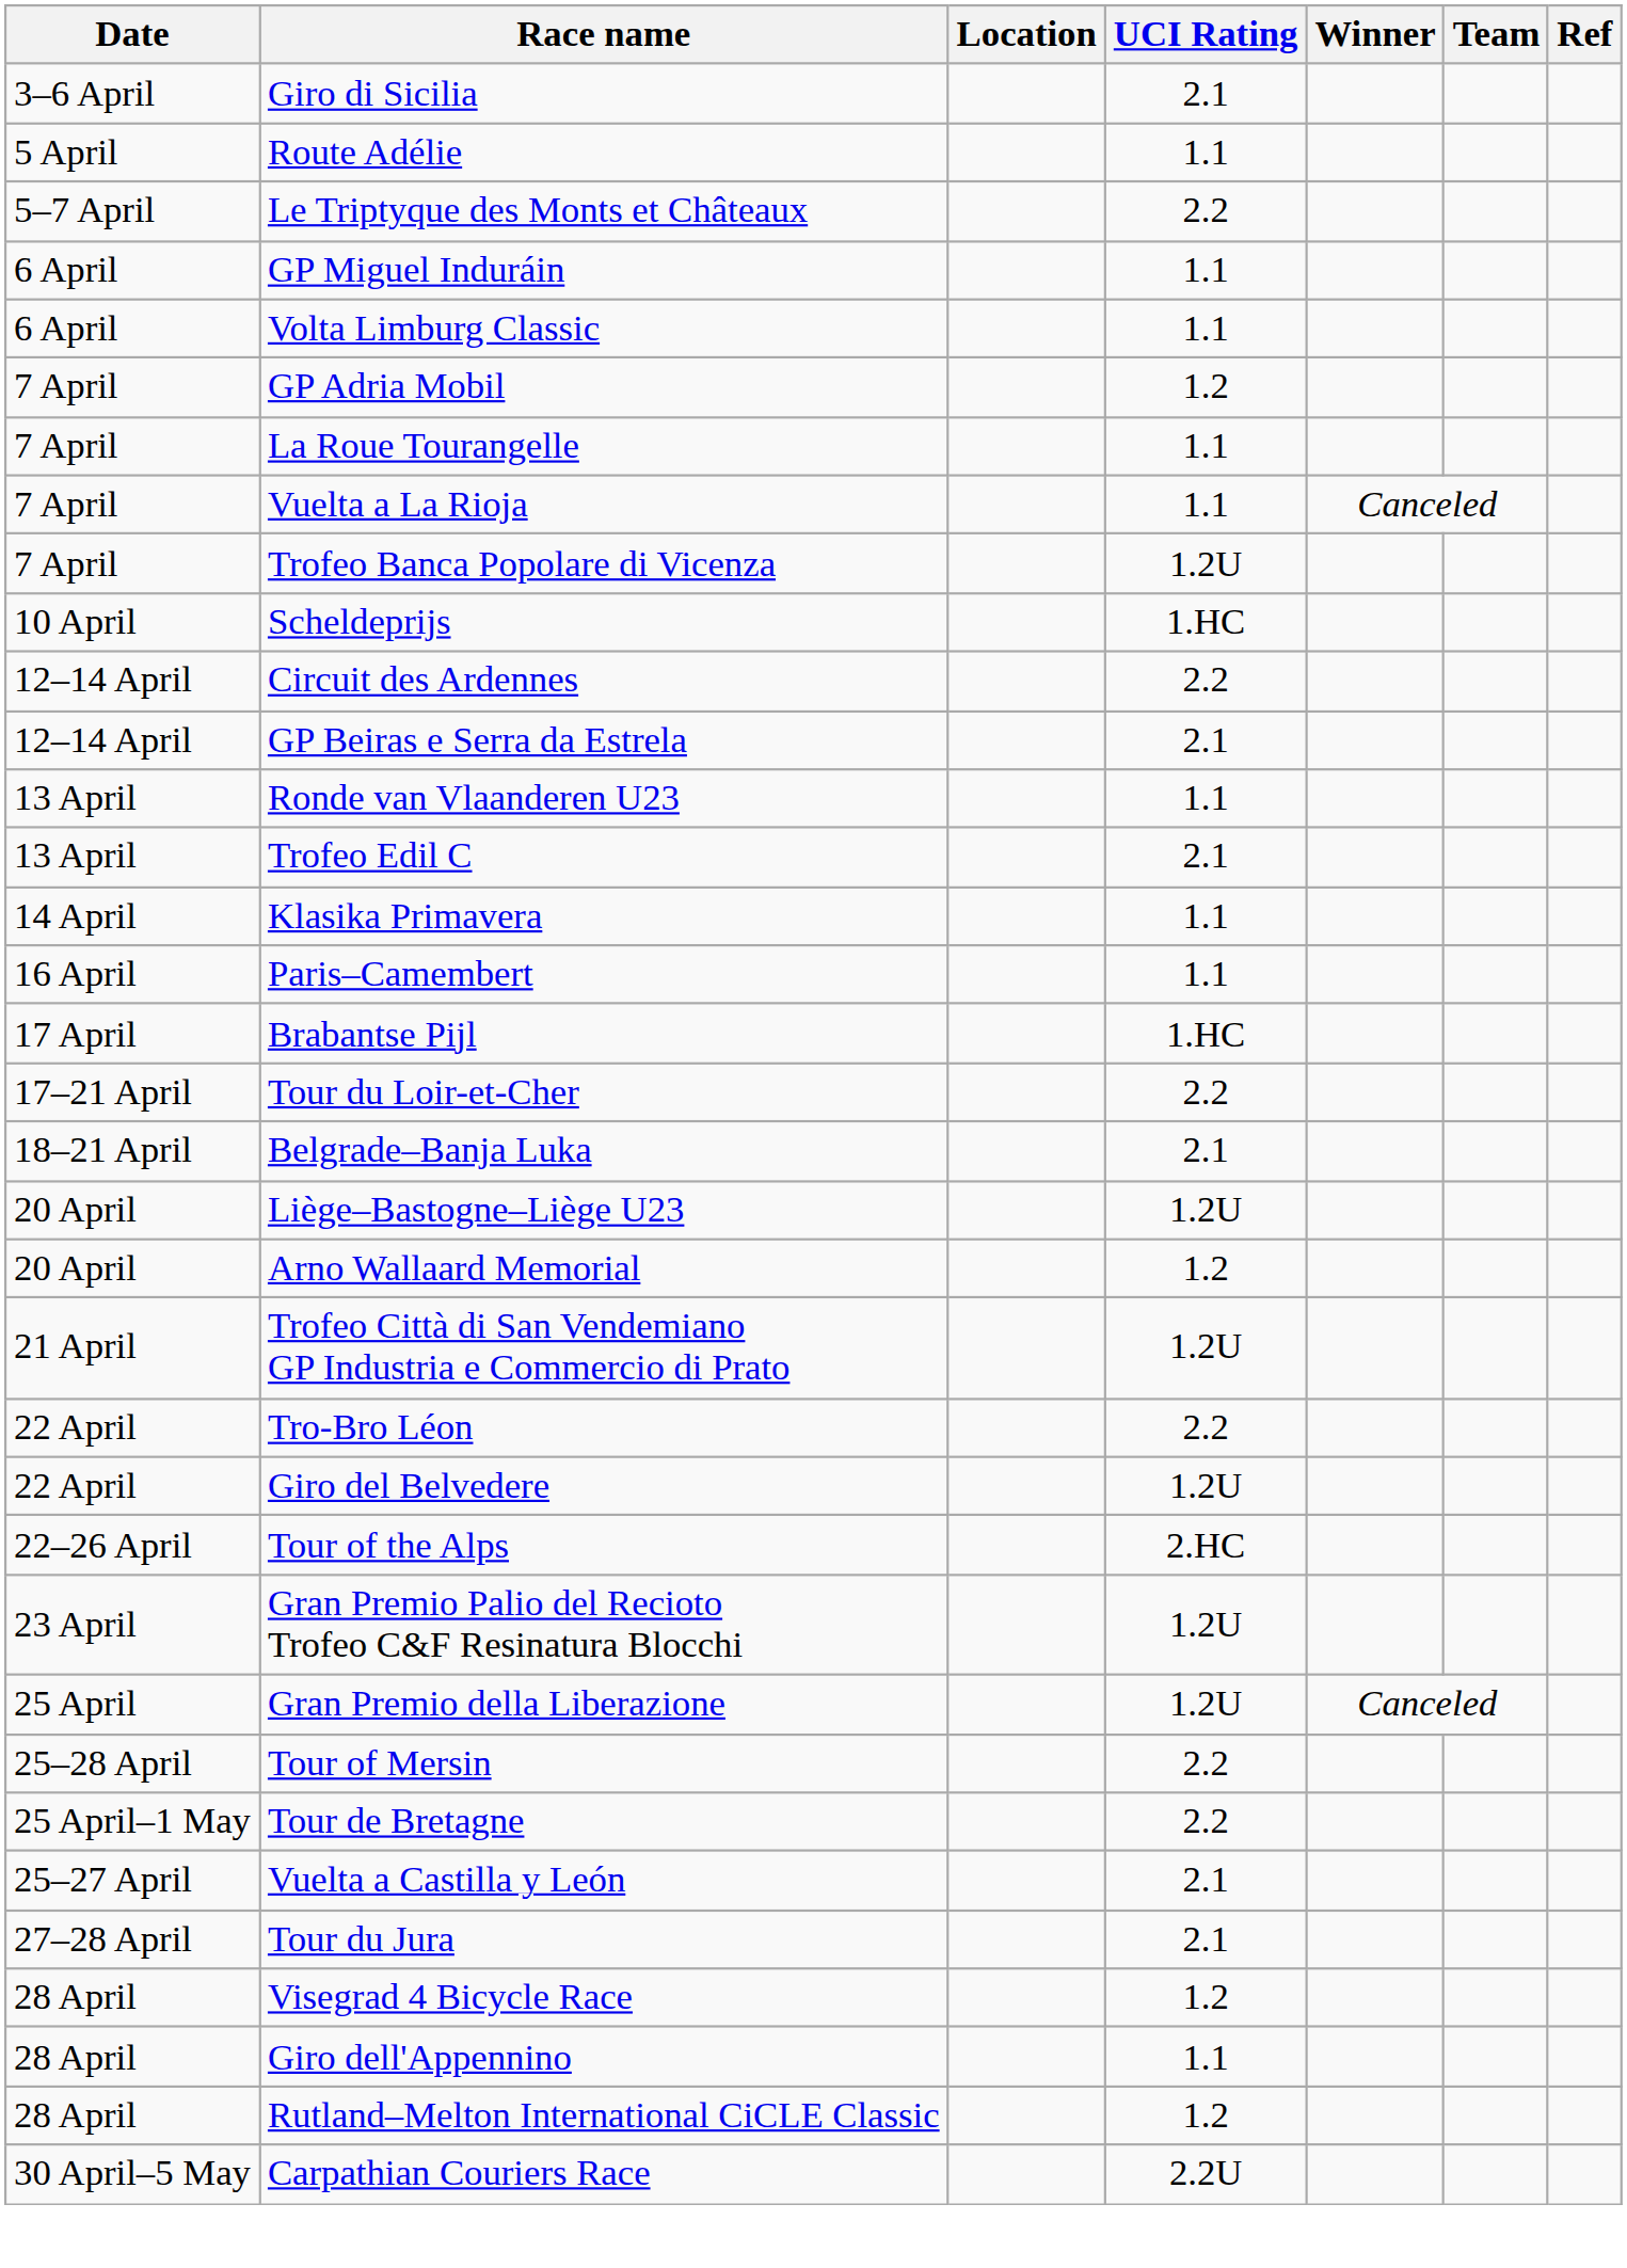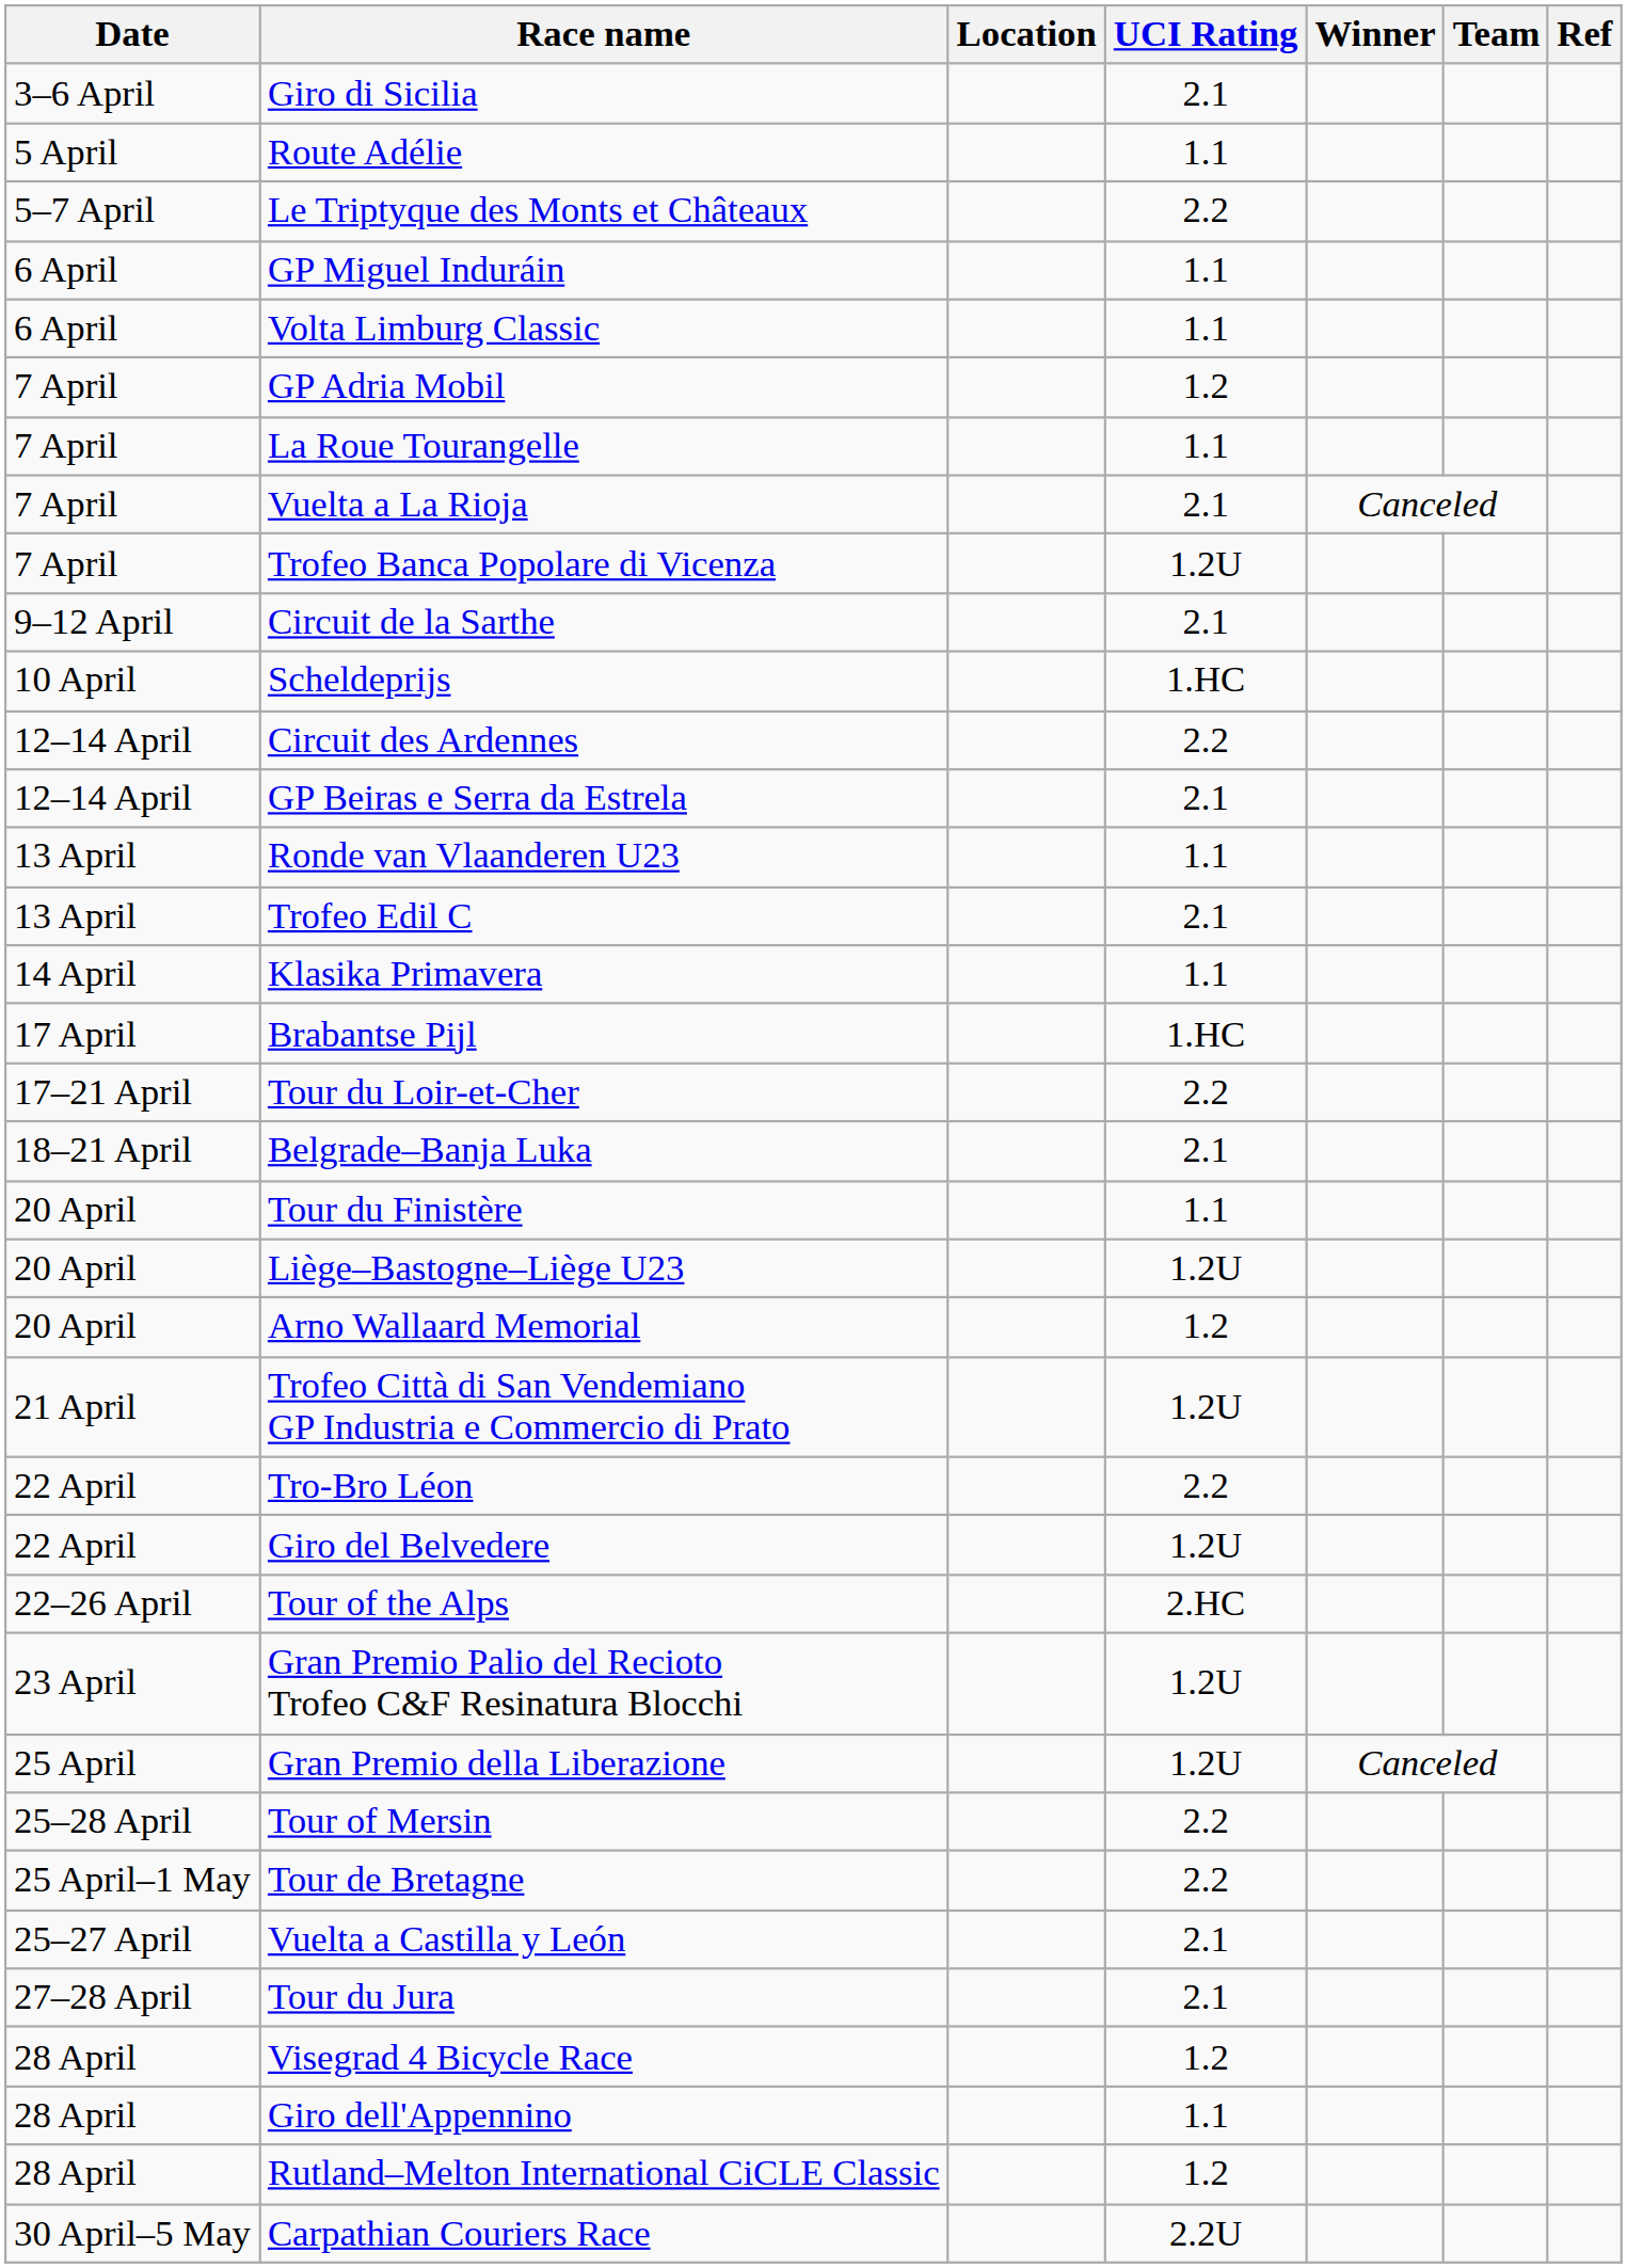Vuelta a La Rioja | UCI Rating: 1.1 -> 2.1
+ row: 9–12 April | Circuit de la Sarthe | 2.1
- row: 16 April | Paris–Camembert | 1.1
+ row: 20 April | Tour du Finistère | 1.1
